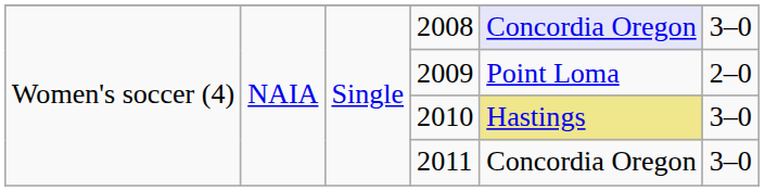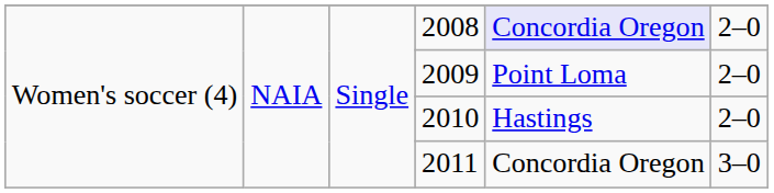2008 | column 6: 3–0 -> 2–0
2010 | column 5: khaki background -> no background
2010 | column 6: 3–0 -> 2–0
